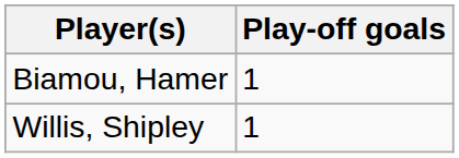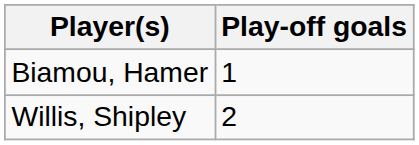Willis, Shipley | Play-off goals: 1 -> 2
